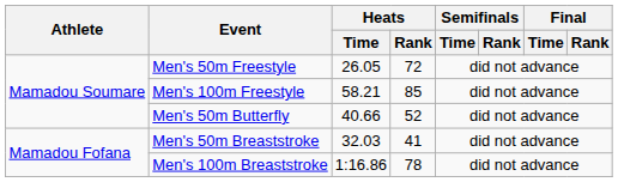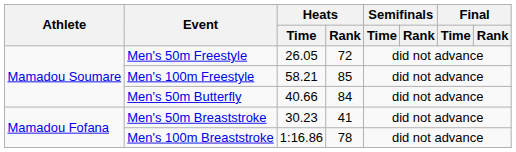Men's 50m Butterfly | Heats / Rank: 52 -> 84
Men's 50m Breaststroke | Heats / Time: 32.03 -> 30.23
